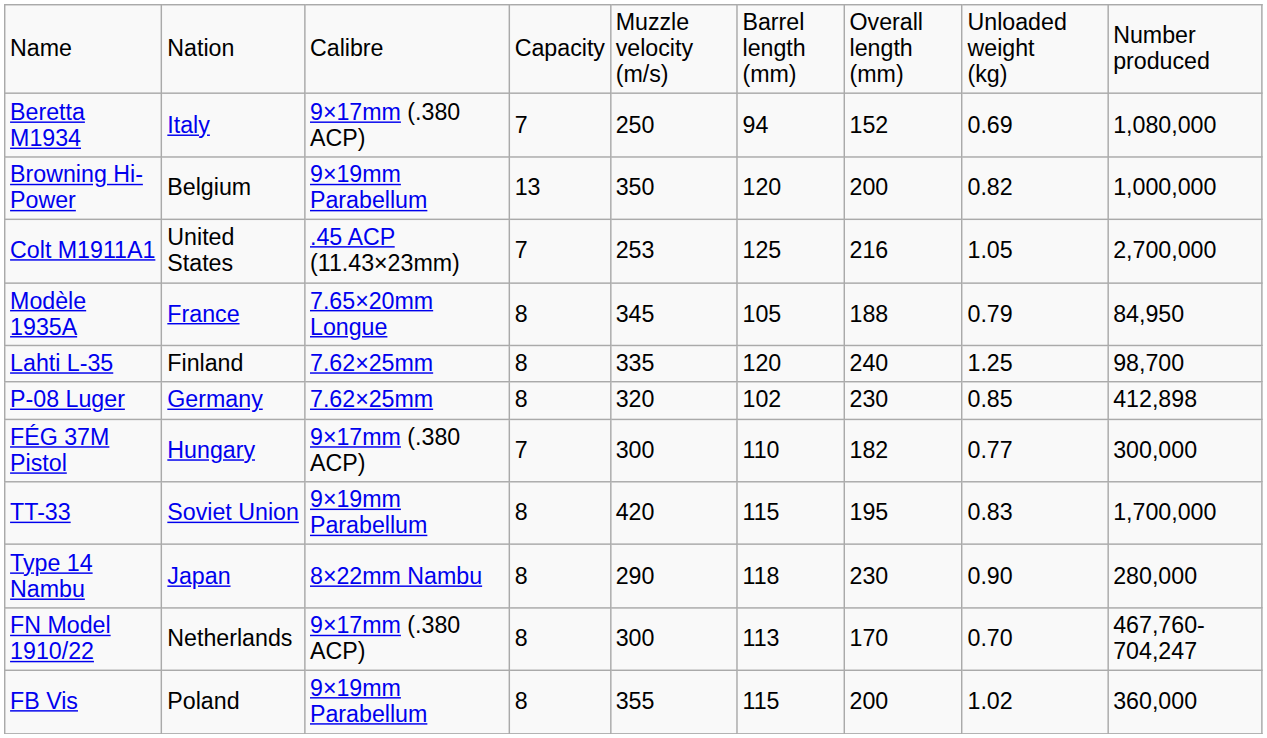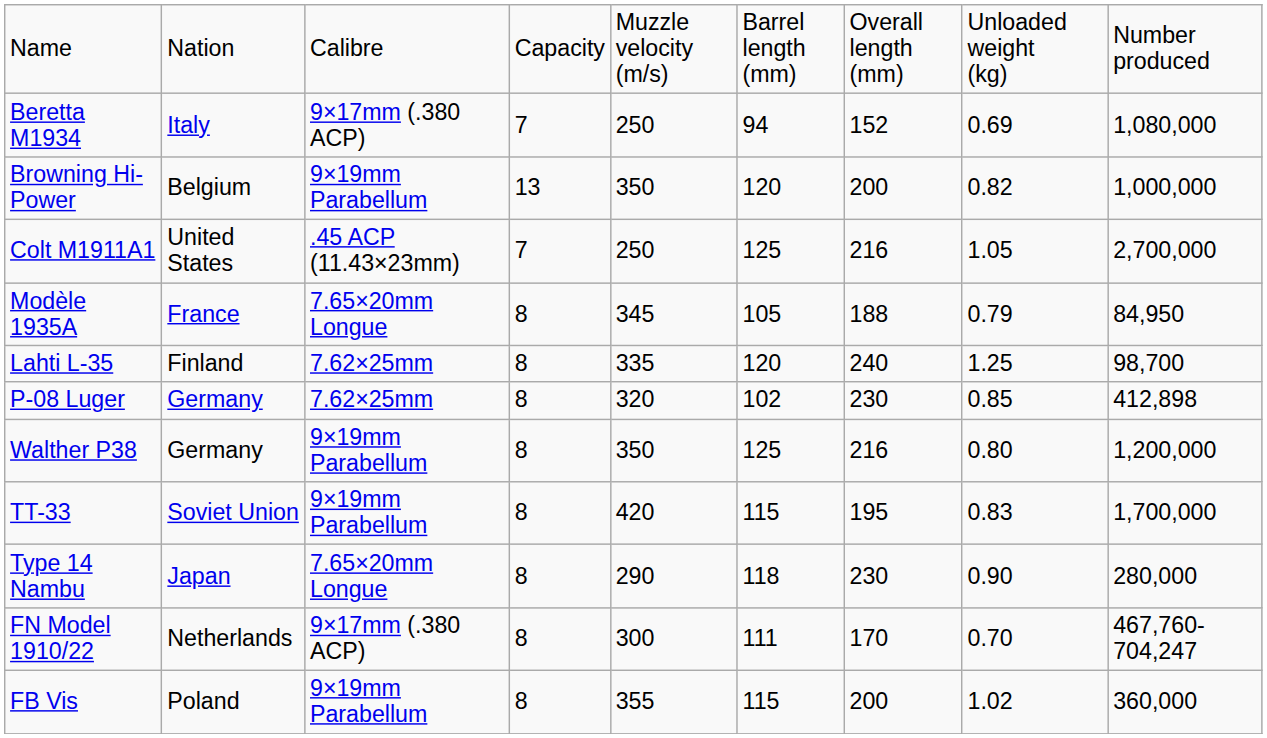Colt M1911A1 | column 5: 253 -> 250
+ row: Walther P38 | Germany | 9×19mm Parabellum | 8 | 350 | 125 | 216 | 0.80 | 1,200,000
- row: FÉG 37M Pistol | Hungary | 9×17mm (.380 ACP) | 7 | 300 | 110 | 182 | 0.77 | 300,000
Type 14 Nambu | column 3: 8×22mm Nambu -> 7.65×20mm Longue
FN Model 1910/22 | column 6: 113 -> 111
